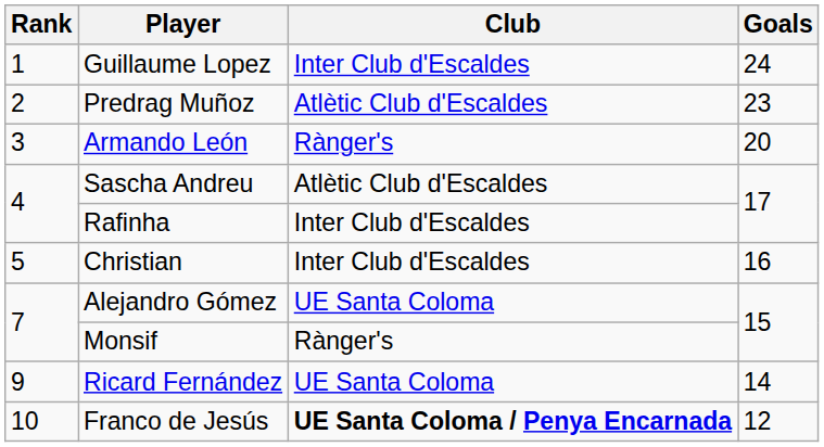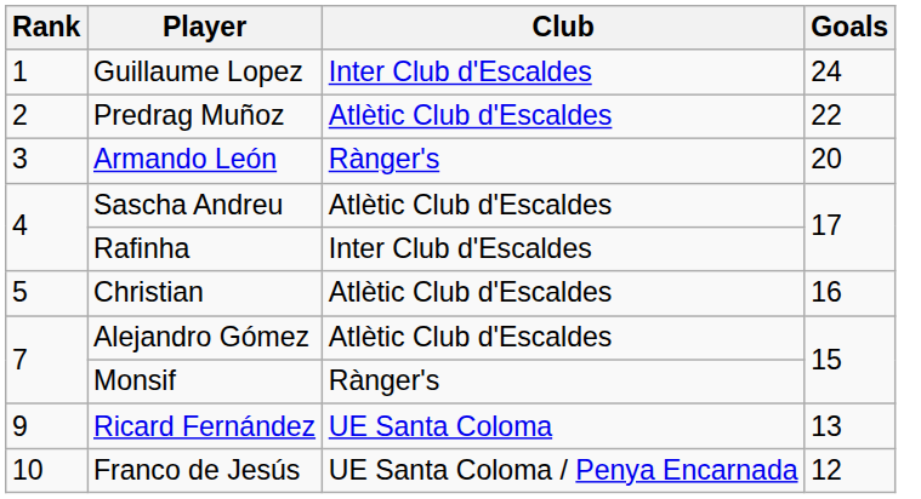Predrag Muñoz | Goals: 23 -> 22
Christian | Club: Inter Club d'Escaldes -> Atlètic Club d'Escaldes
Alejandro Gómez | Club: UE Santa Coloma -> Atlètic Club d'Escaldes
Ricard Fernández | Goals: 14 -> 13
Franco de Jesús | Club: bold -> normal
